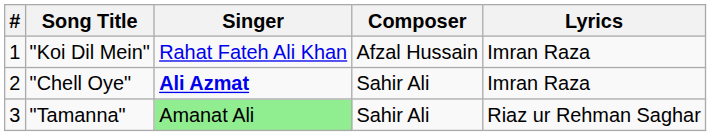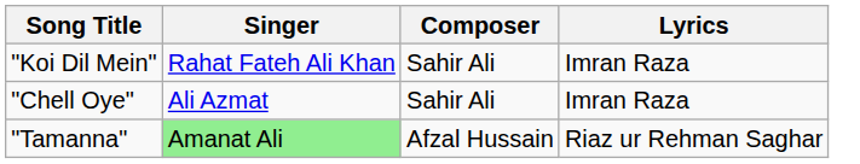- column: # | 1 | 2 | 3
"Koi Dil Mein" | Composer: Afzal Hussain -> Sahir Ali
"Chell Oye" | Singer: bold -> normal
"Tamanna" | Composer: Sahir Ali -> Afzal Hussain
